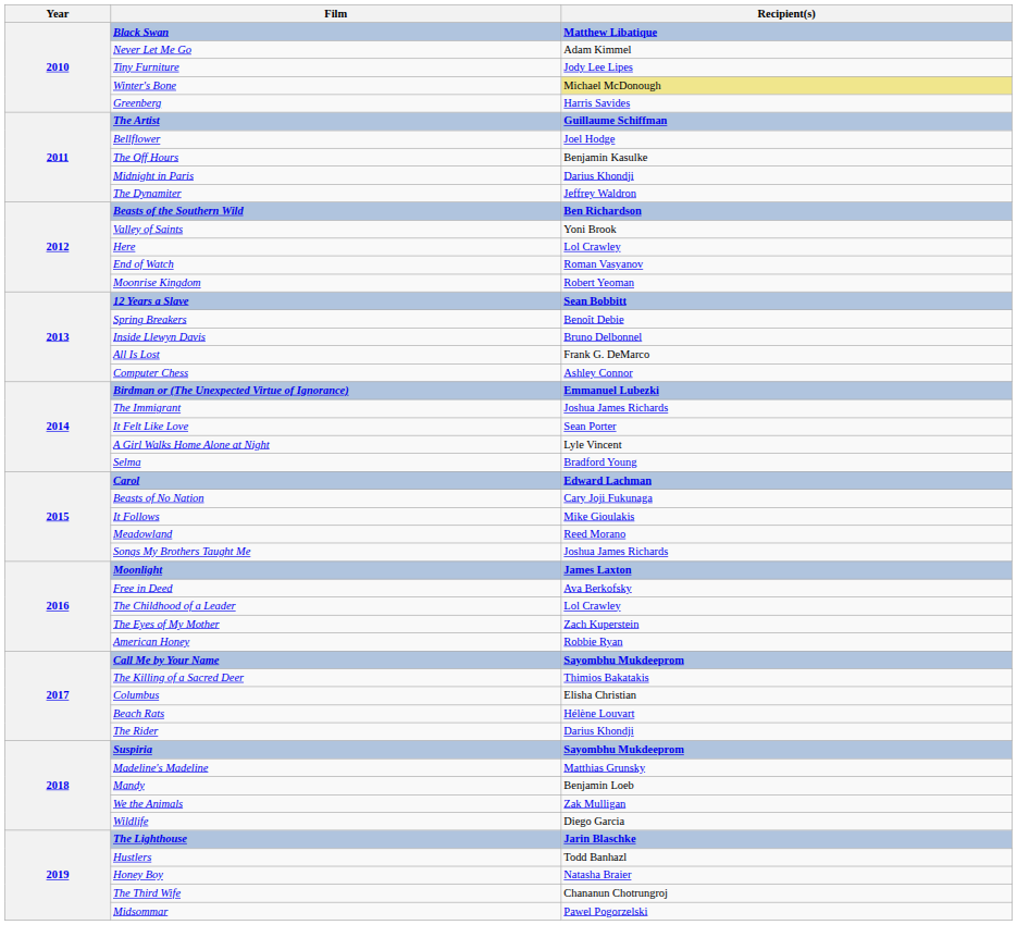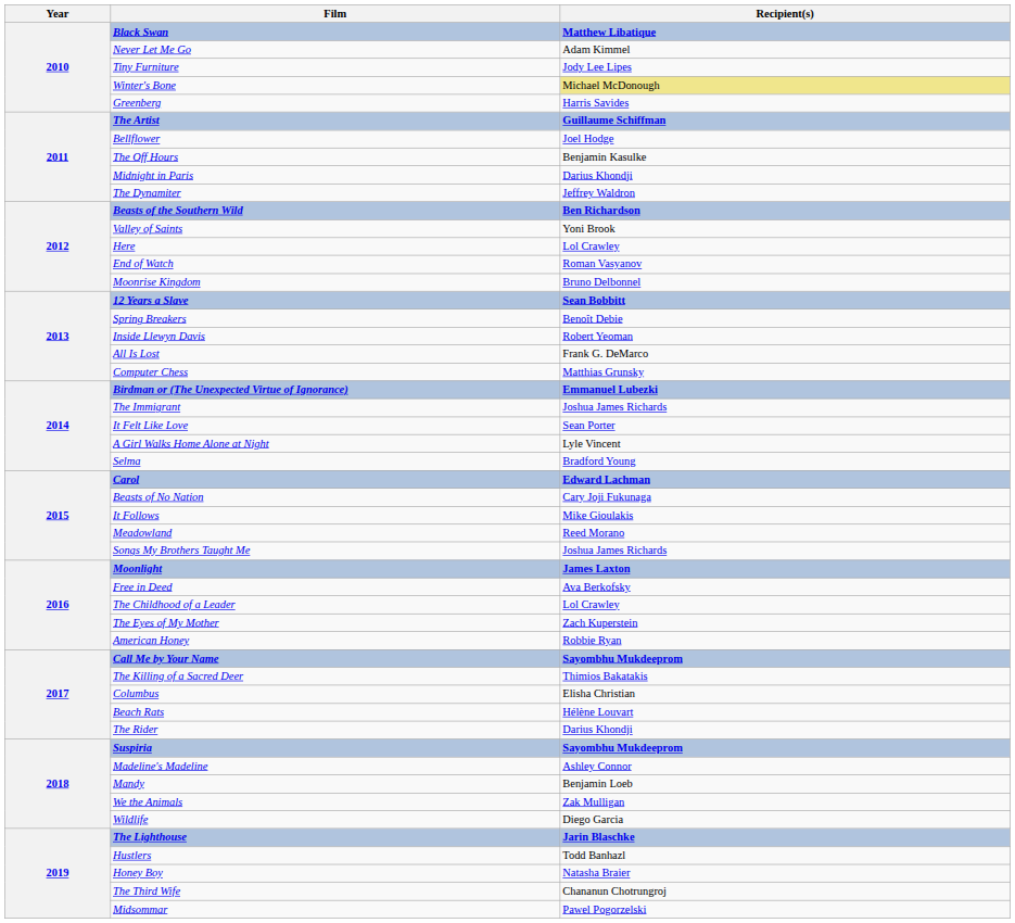Moonrise Kingdom | Recipient(s): Robert Yeoman -> Bruno Delbonnel
Inside Llewyn Davis | Recipient(s): Bruno Delbonnel -> Robert Yeoman
Computer Chess | Recipient(s): Ashley Connor -> Matthias Grunsky
Madeline's Madeline | Recipient(s): Matthias Grunsky -> Ashley Connor
